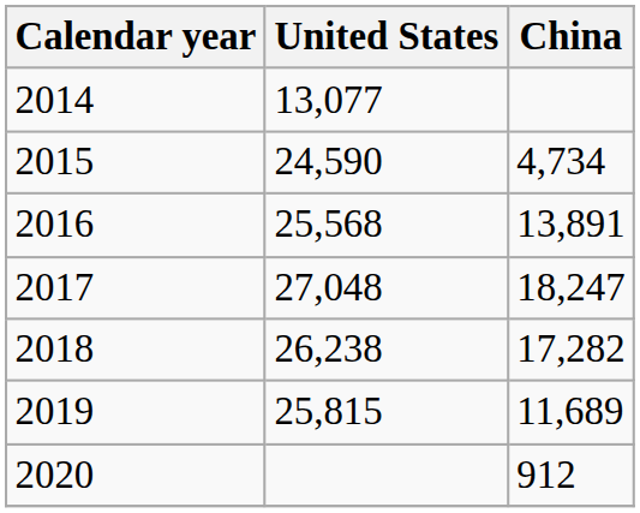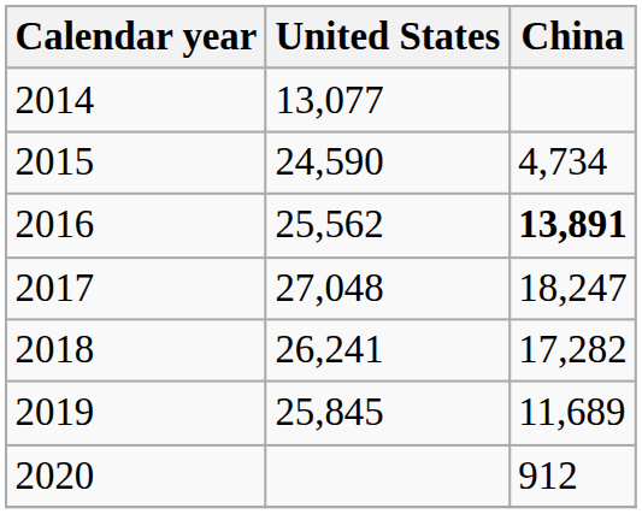2016 | United States: 25,568 -> 25,562
2016 | China: normal -> bold
2018 | United States: 26,238 -> 26,241
2019 | United States: 25,815 -> 25,845
